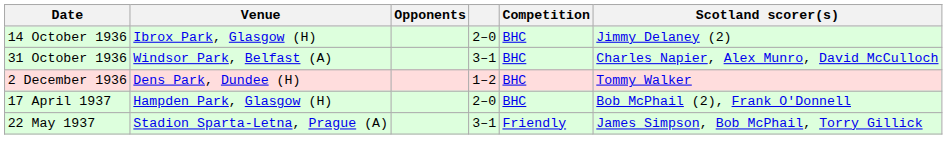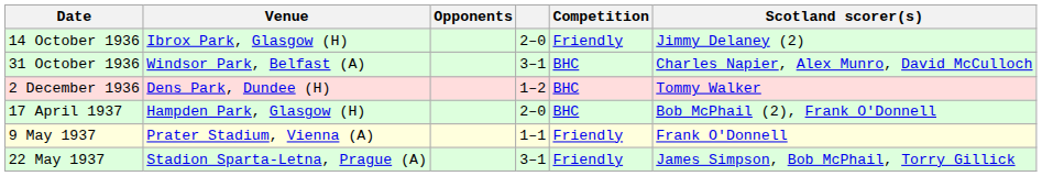14 October 1936 | Competition: BHC -> Friendly
+ row: 9 May 1937 | Prater Stadium, Vienna (A) | 1–1 | Friendly | Frank O'Donnell
